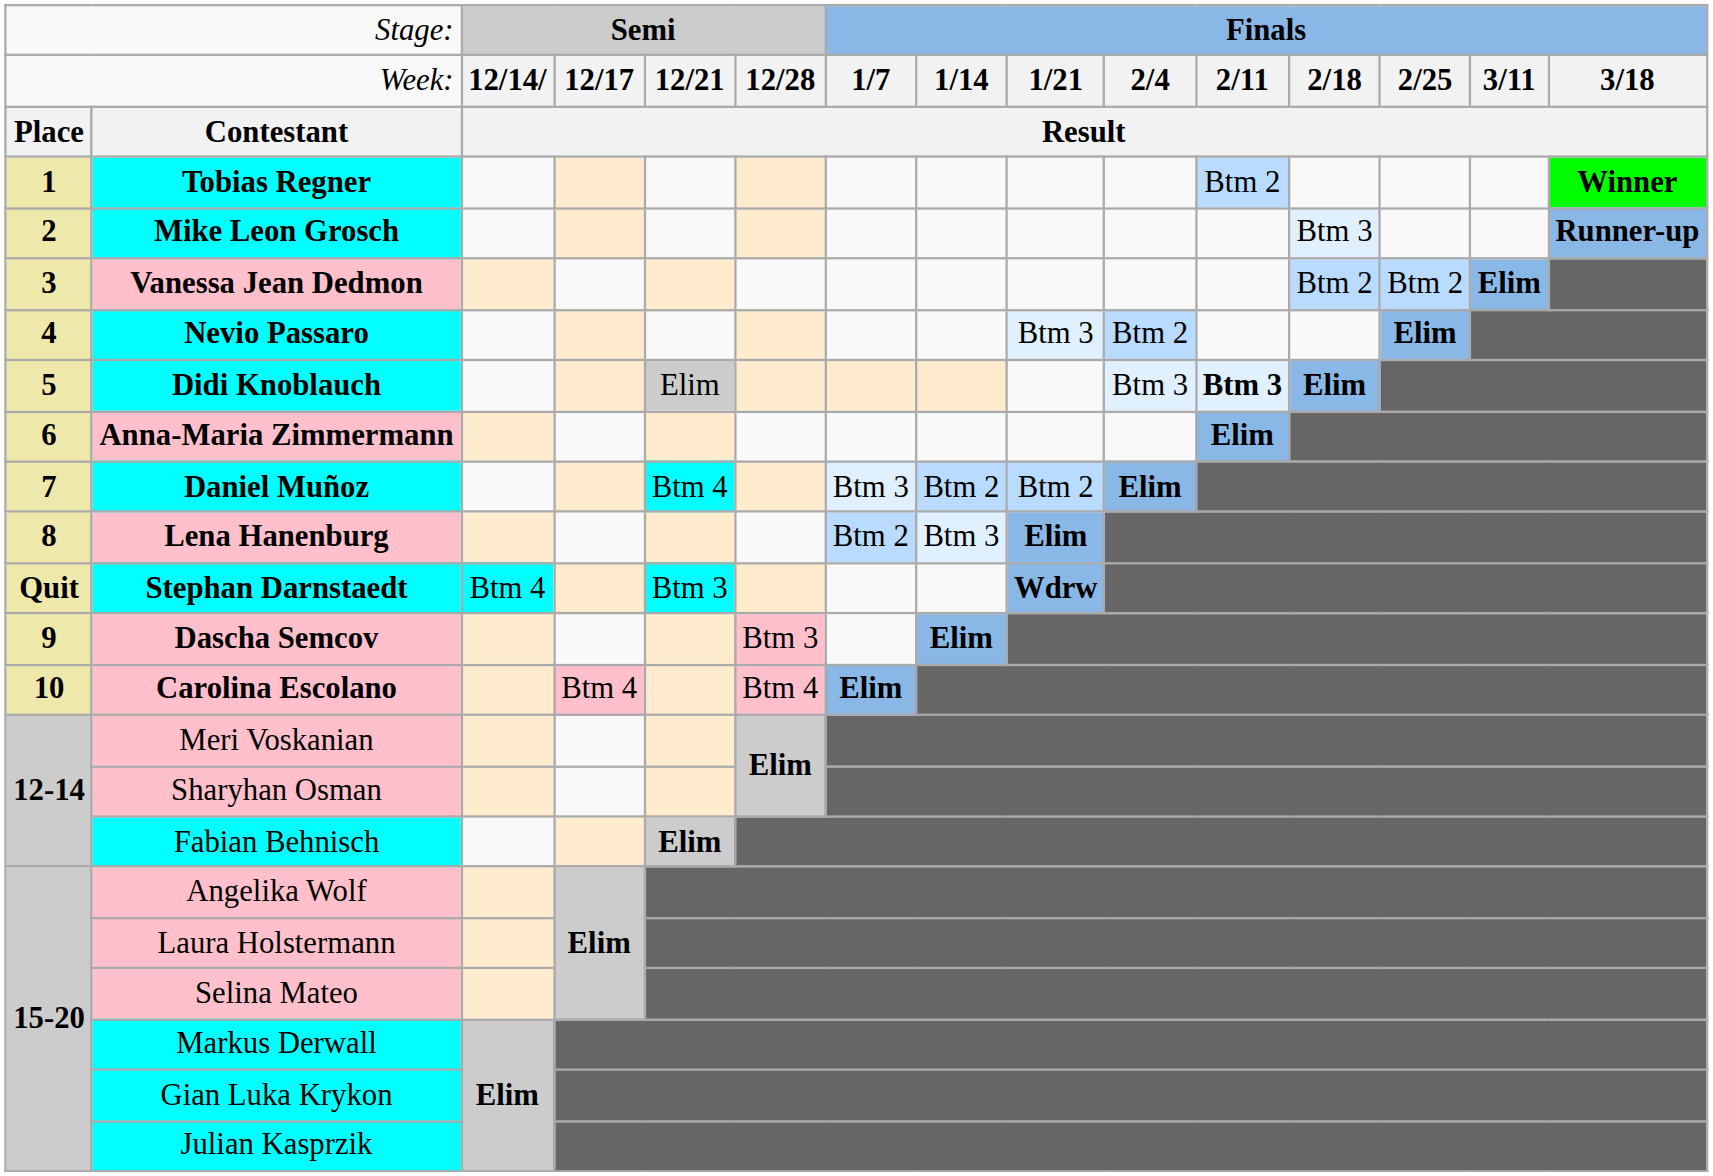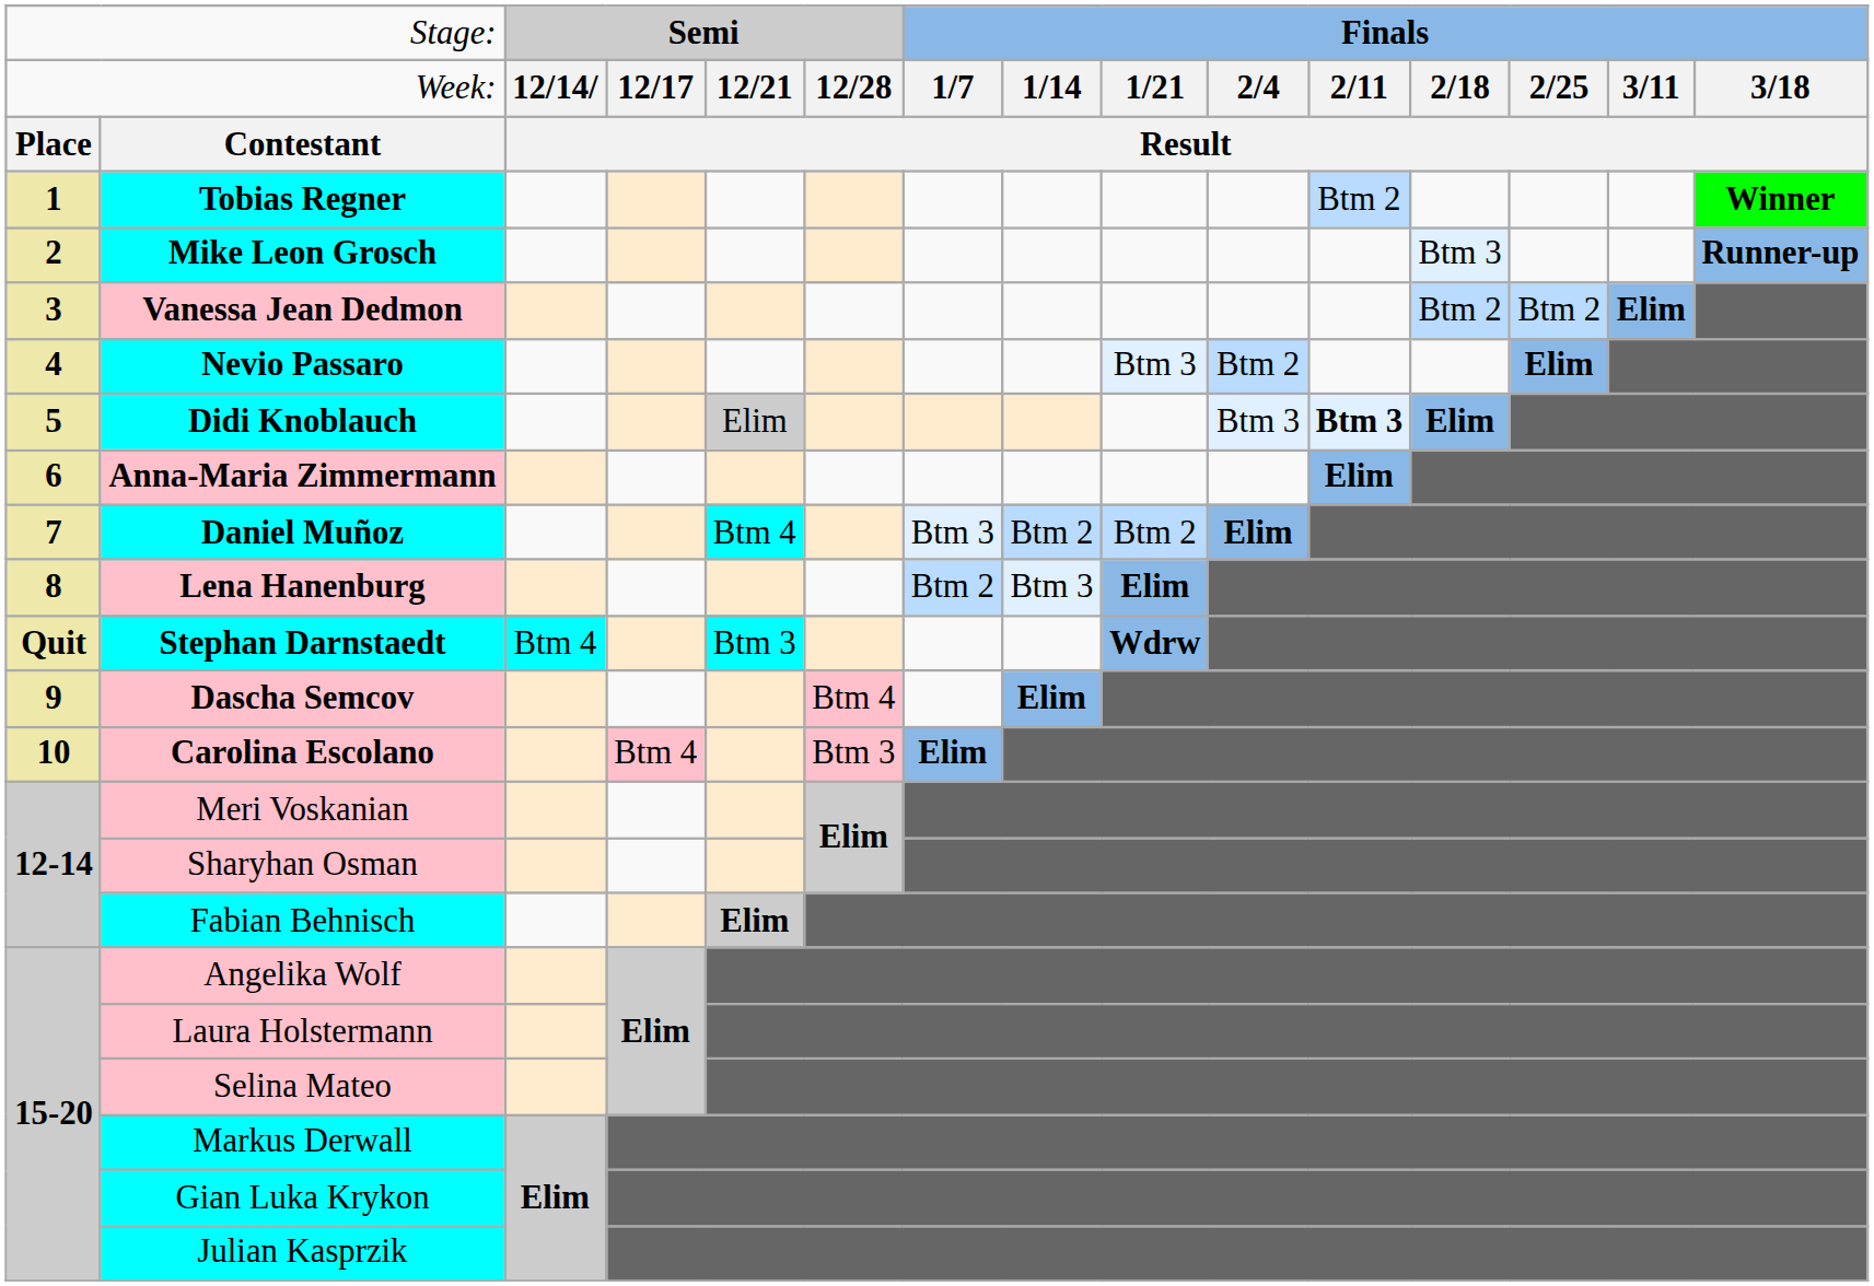Dascha Semcov | column 6: Btm 3 -> Btm 4
Carolina Escolano | column 6: Btm 4 -> Btm 3
